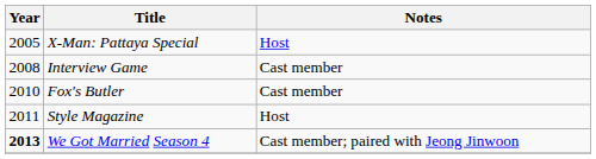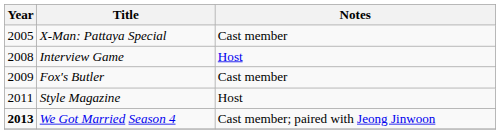X-Man: Pattaya Special | Notes: Host -> Cast member
Interview Game | Notes: Cast member -> Host
Fox's Butler | Year: 2010 -> 2009
